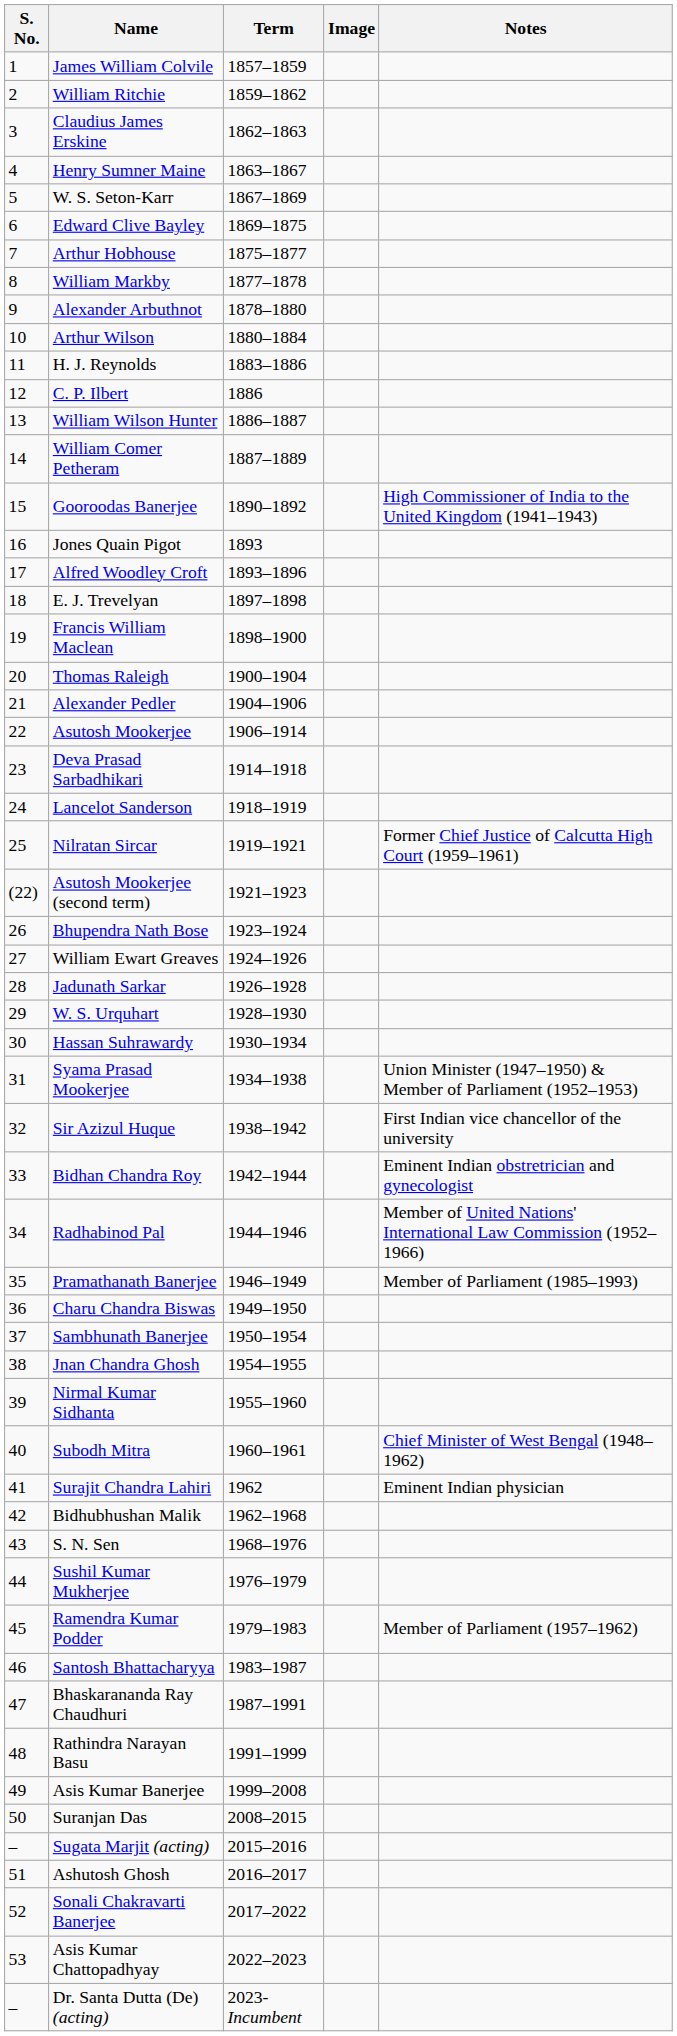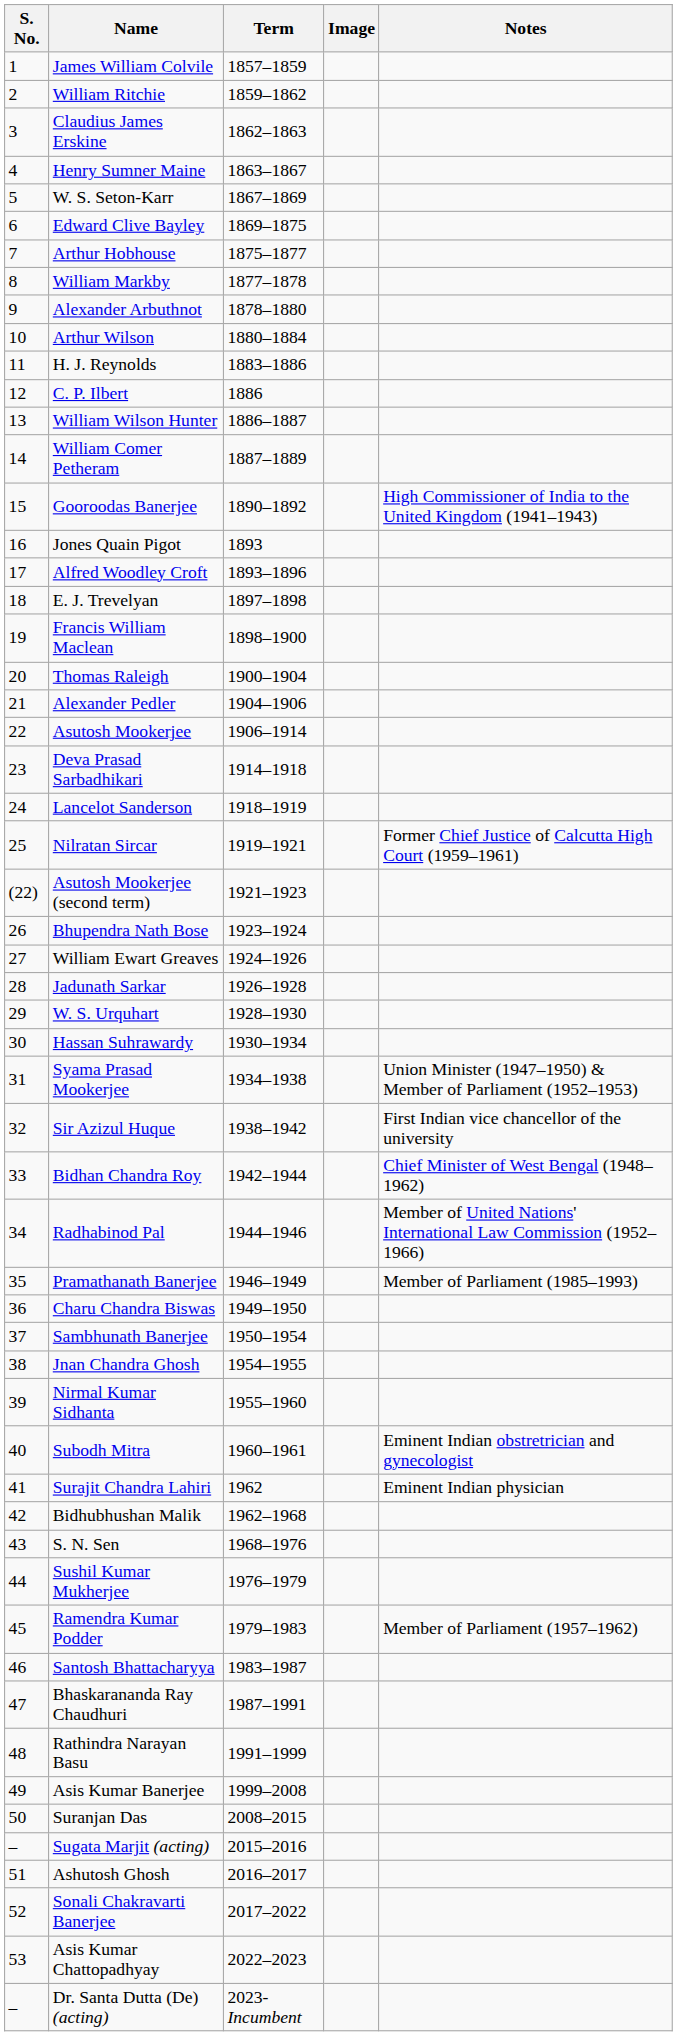Bidhan Chandra Roy | Notes: Eminent Indian obstretrician and gynecologist -> Chief Minister of West Bengal (1948–1962)
Subodh Mitra | Notes: Chief Minister of West Bengal (1948–1962) -> Eminent Indian obstretrician and gynecologist
